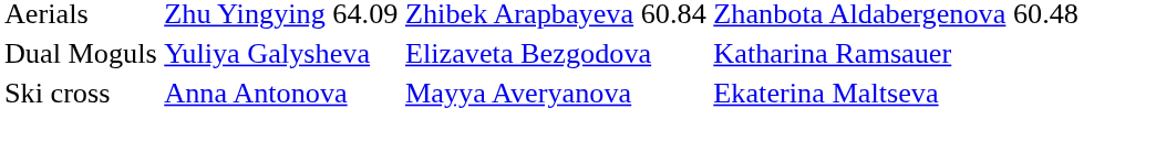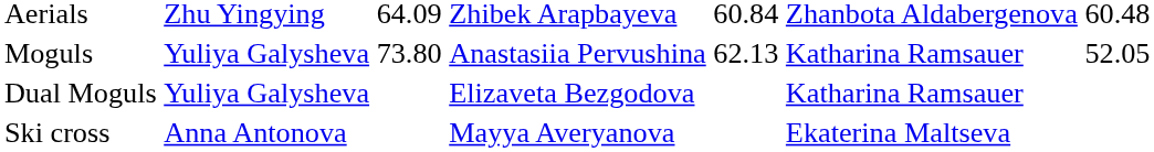+ row: Moguls | Yuliya Galysheva | 73.80 | Anastasiia Pervushina | 62.13 | Katharina Ramsauer | 52.05
